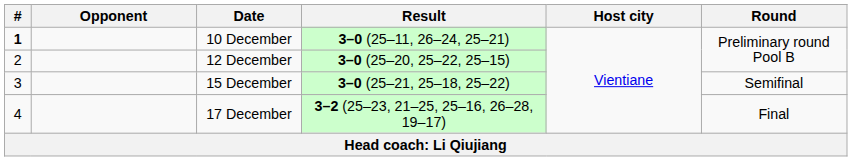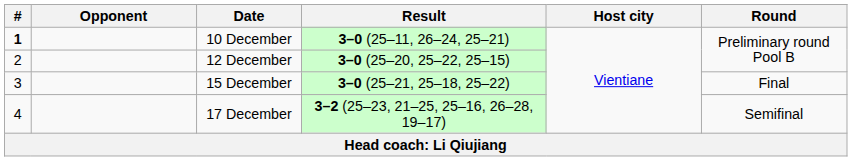15 December | Round: Semifinal -> Final
17 December | Round: Final -> Semifinal
